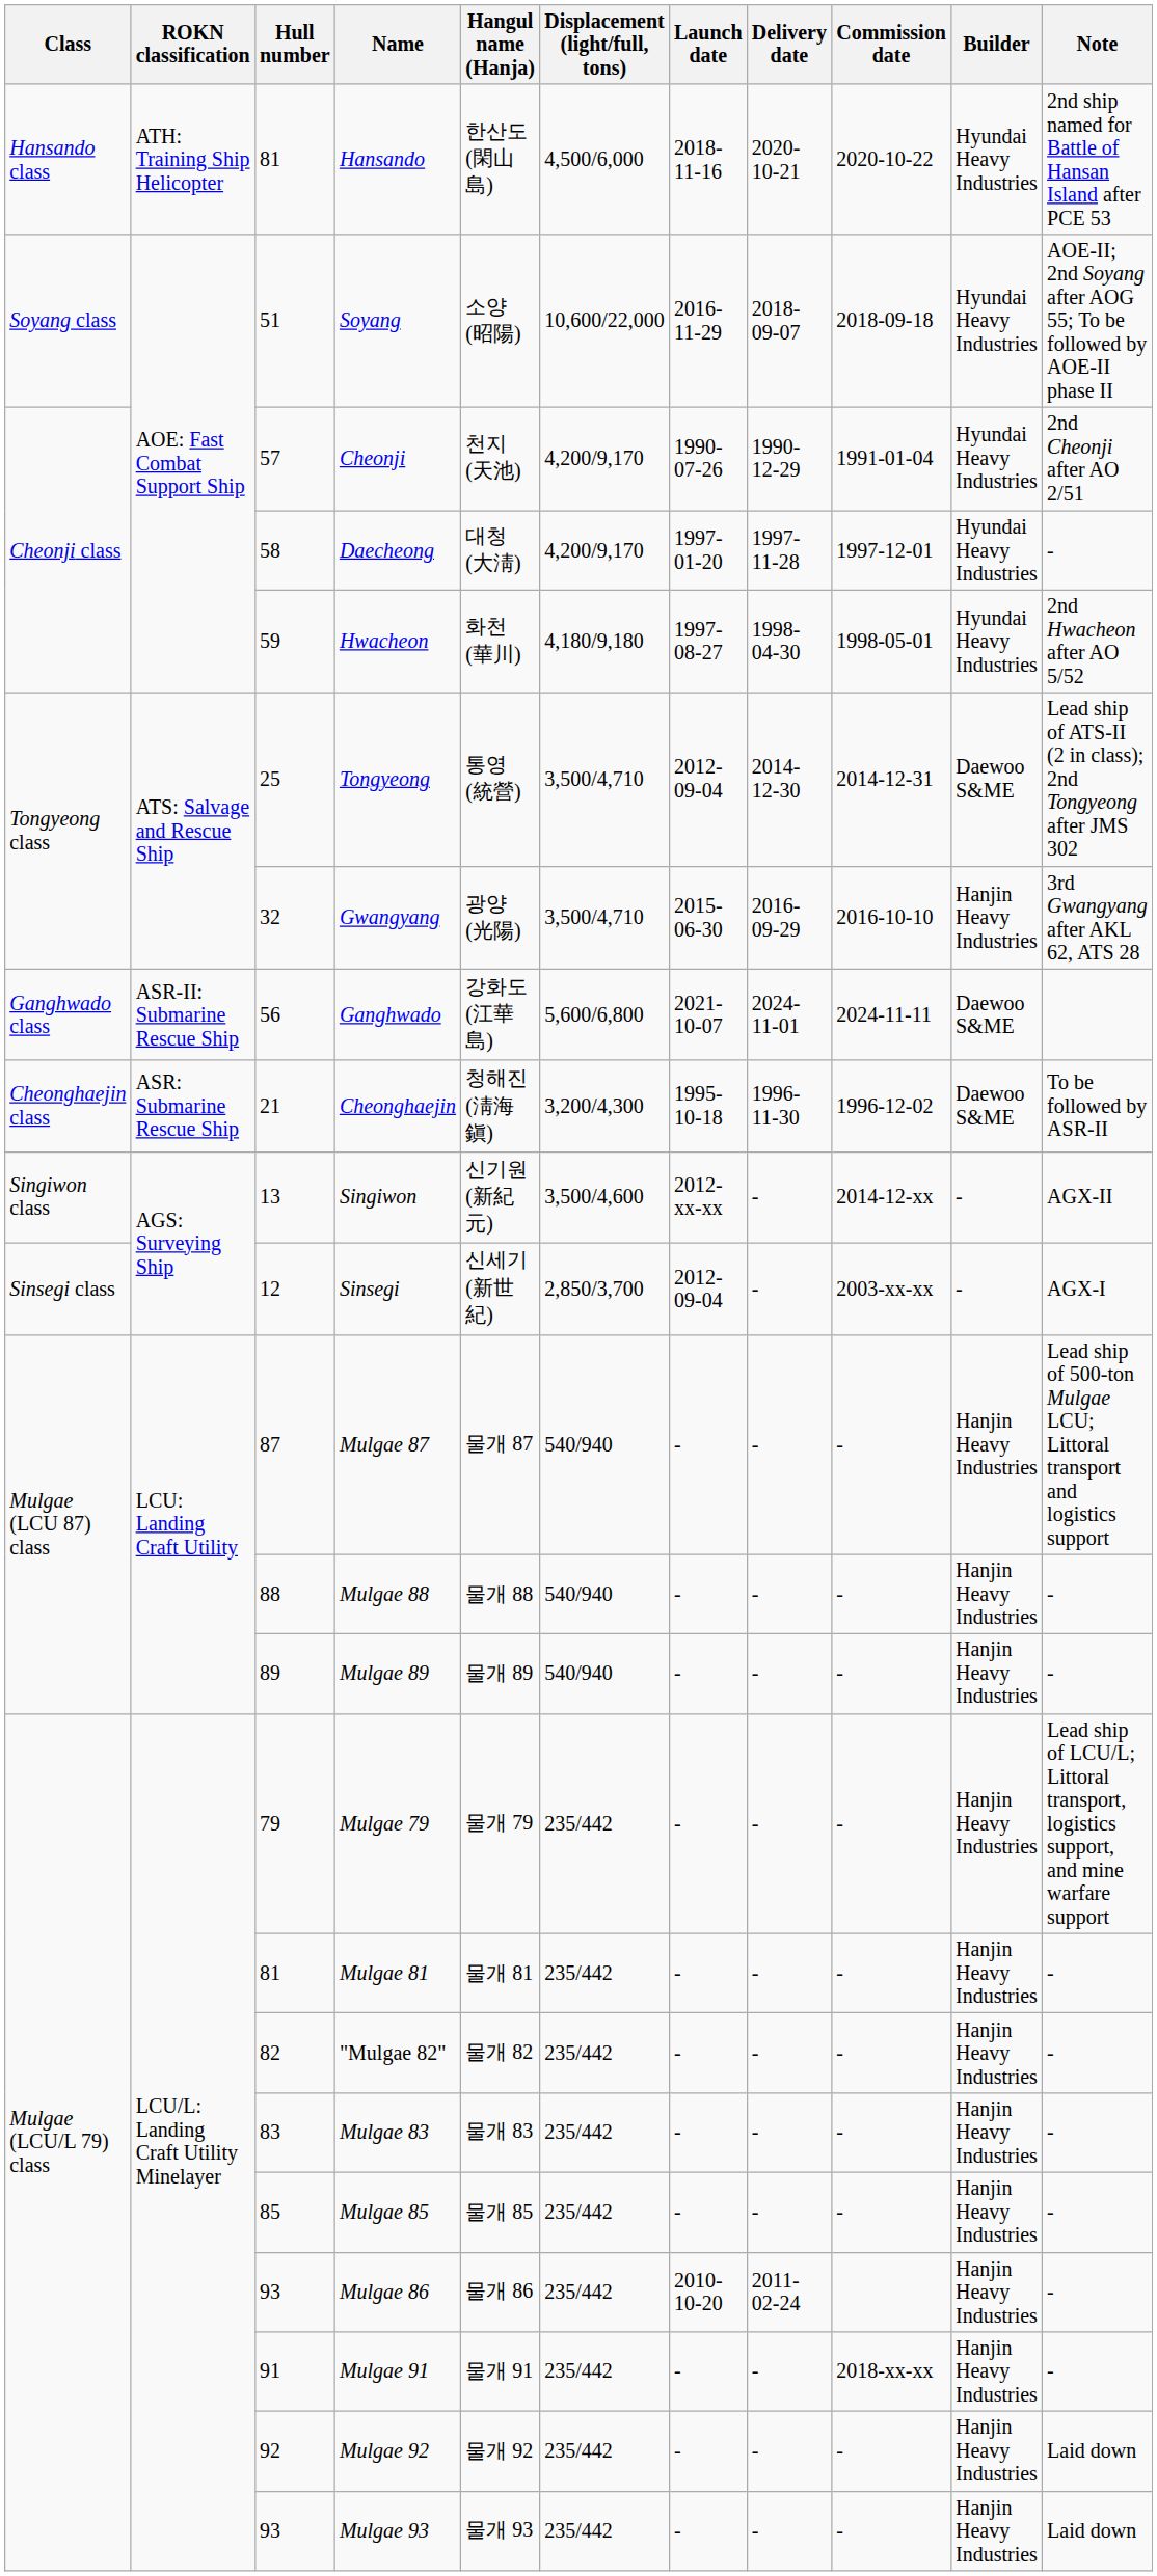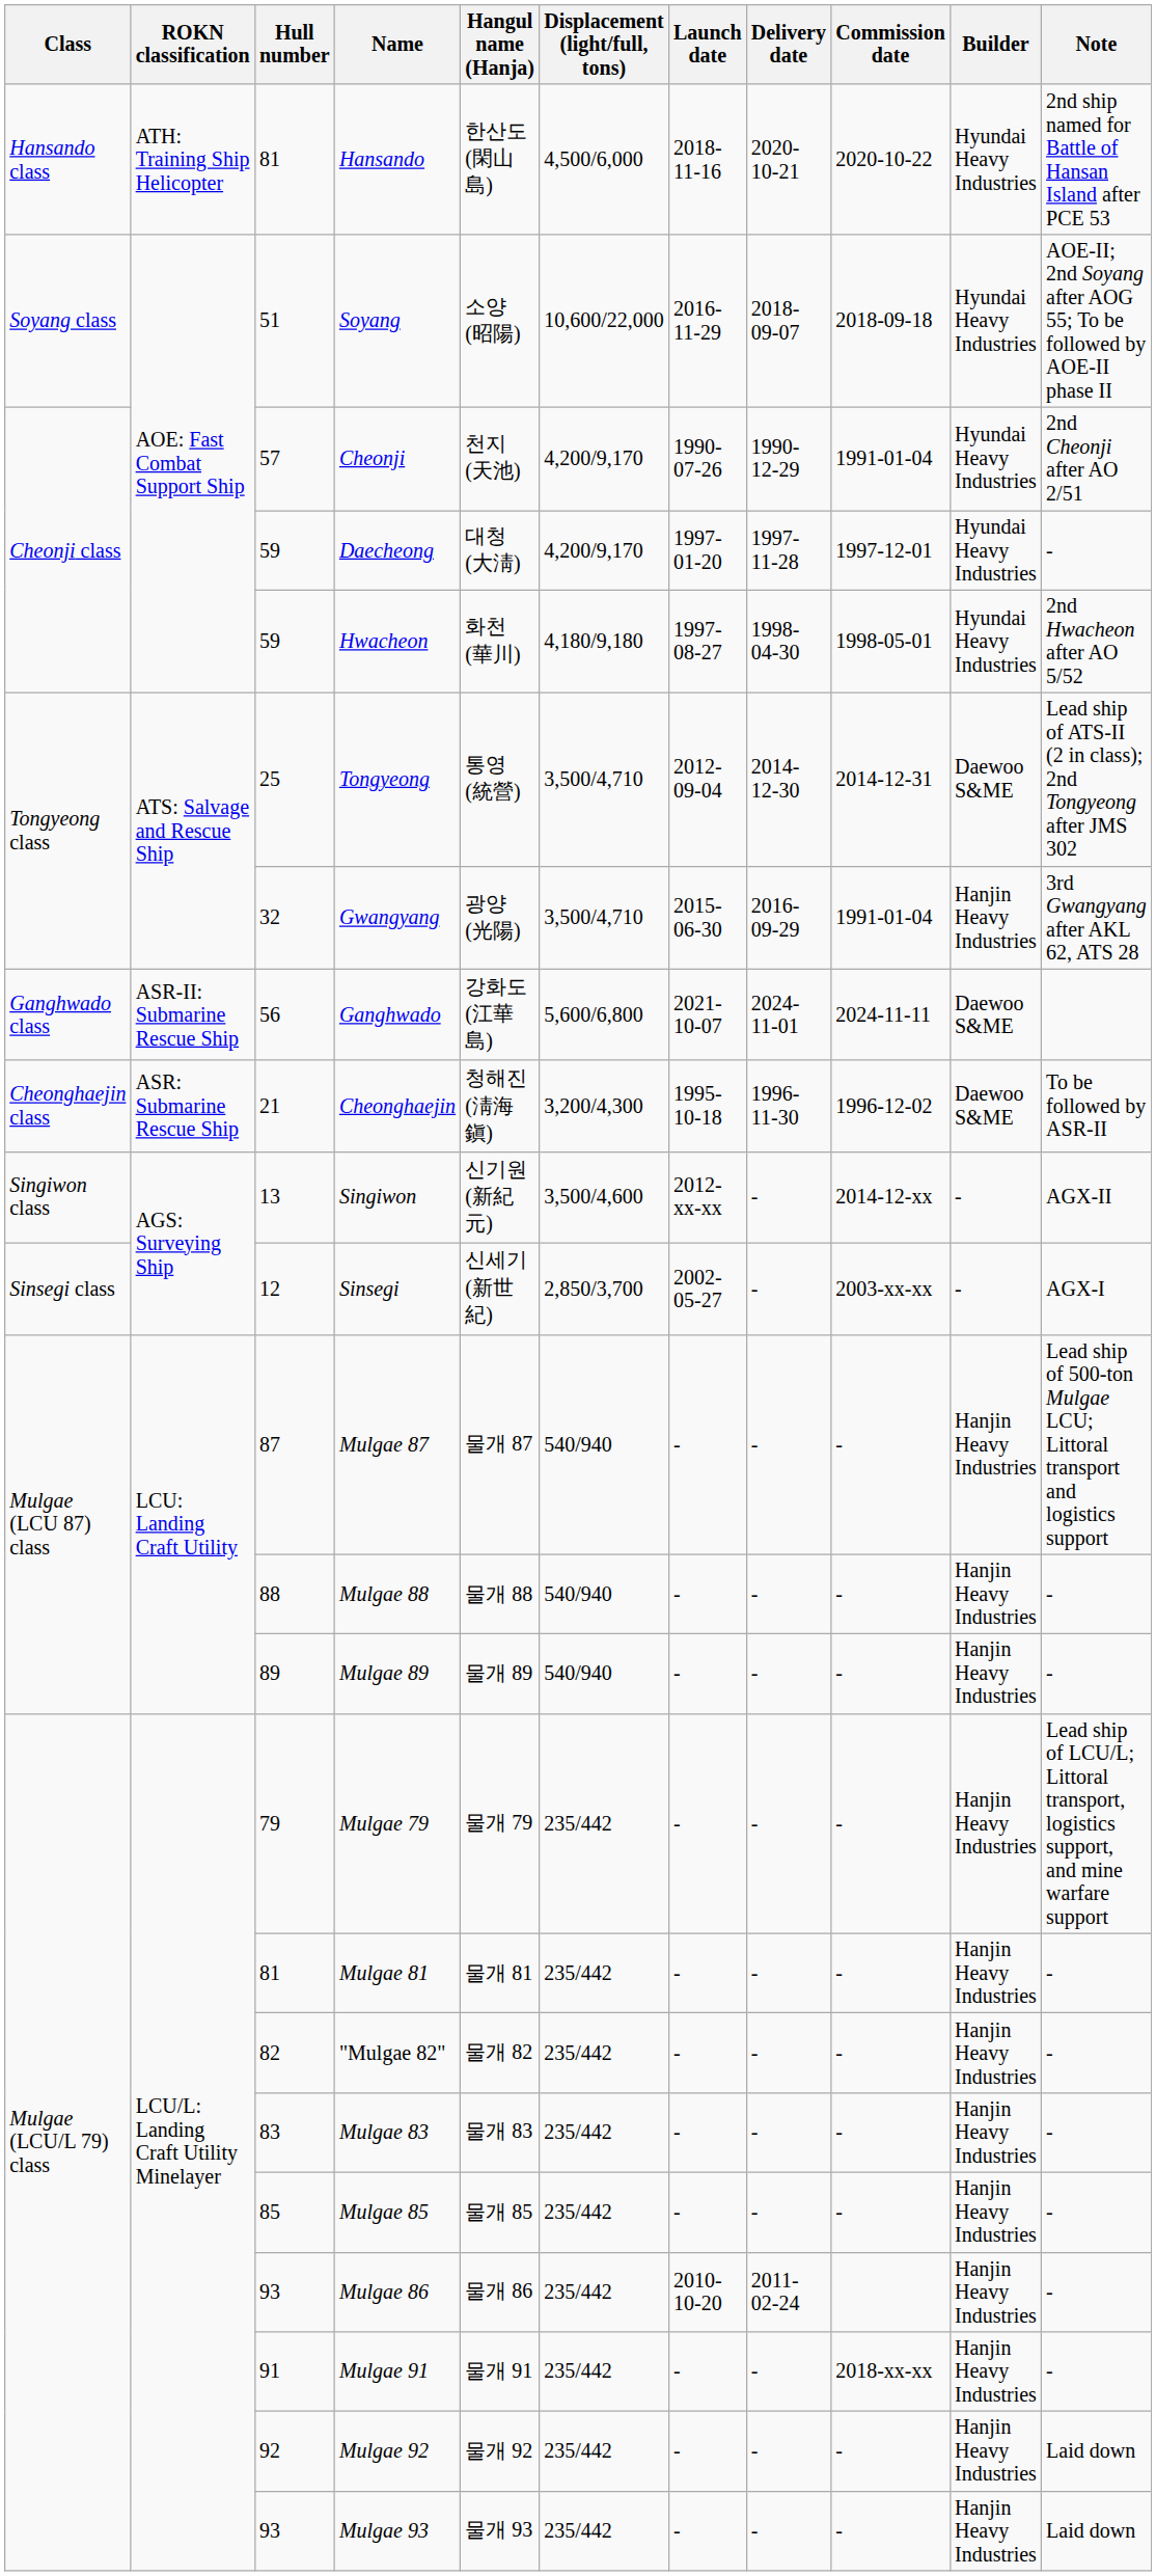Daecheong | Hull number: 58 -> 59
Gwangyang | Commission date: 2016-10-10 -> 1991-01-04
Sinsegi | Launch date: 2012-09-04 -> 2002-05-27
